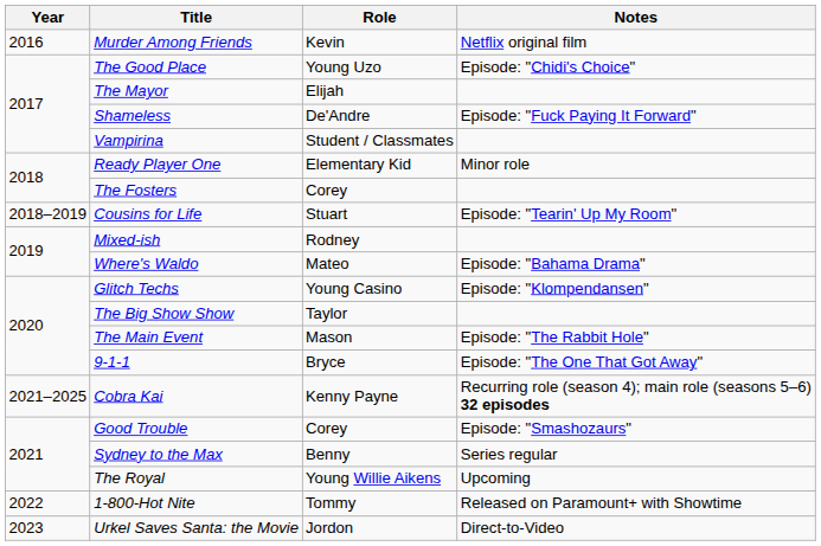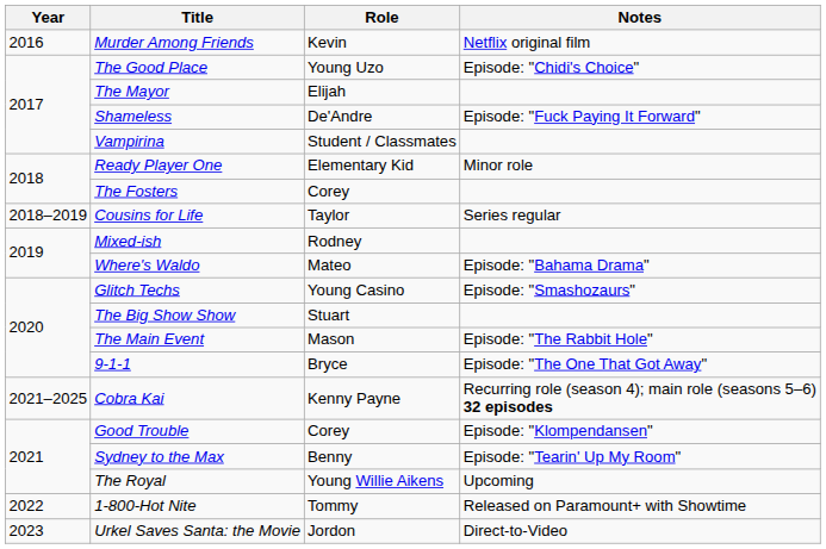Cousins for Life | Role: Stuart -> Taylor
Cousins for Life | Notes: Episode: "Tearin' Up My Room" -> Series regular
Glitch Techs | Notes: Episode: "Klompendansen" -> Episode: "Smashozaurs"
The Big Show Show | Role: Taylor -> Stuart
Good Trouble | Notes: Episode: "Smashozaurs" -> Episode: "Klompendansen"
Sydney to the Max | Notes: Series regular -> Episode: "Tearin' Up My Room"
